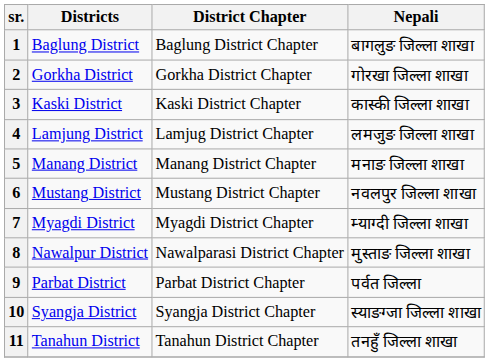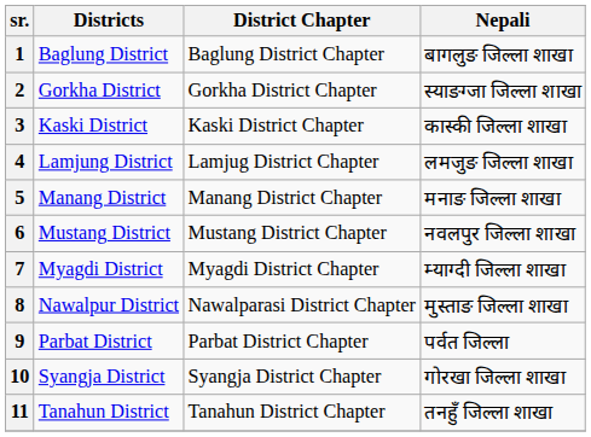2 | Nepali: गोरखा जिल्ला शाखा -> स्याङग्जा जिल्ला शाखा
10 | Nepali: स्याङग्जा जिल्ला शाखा -> गोरखा जिल्ला शाखा
